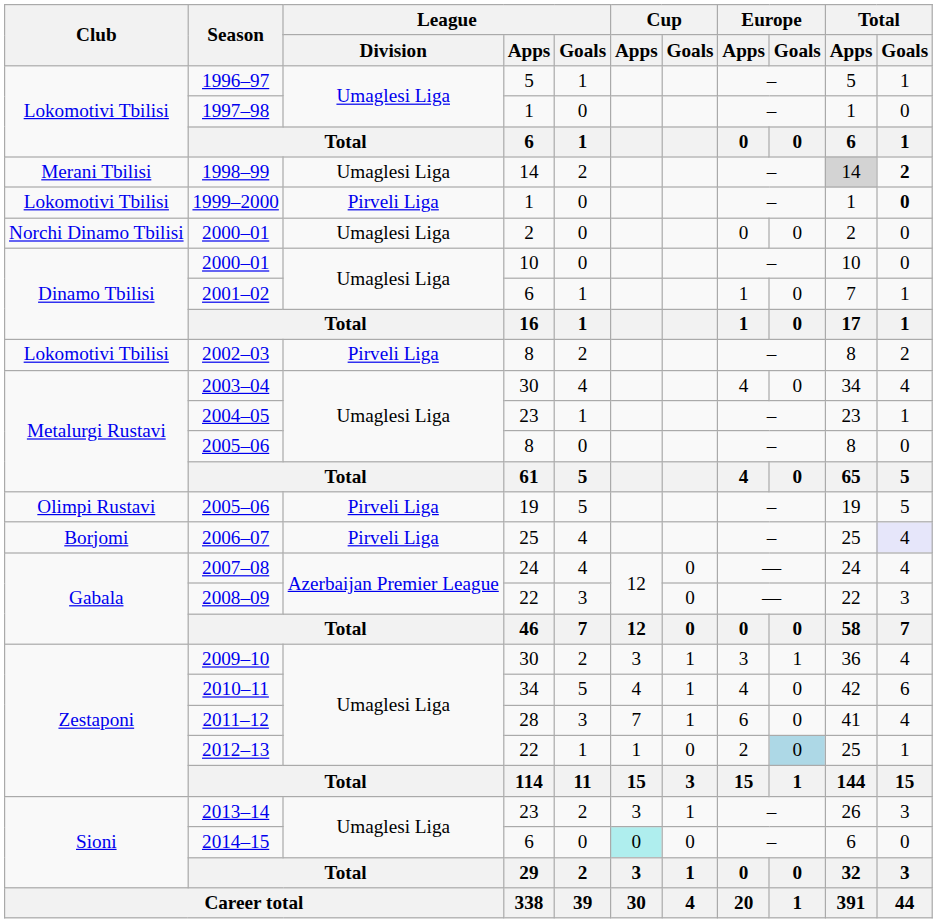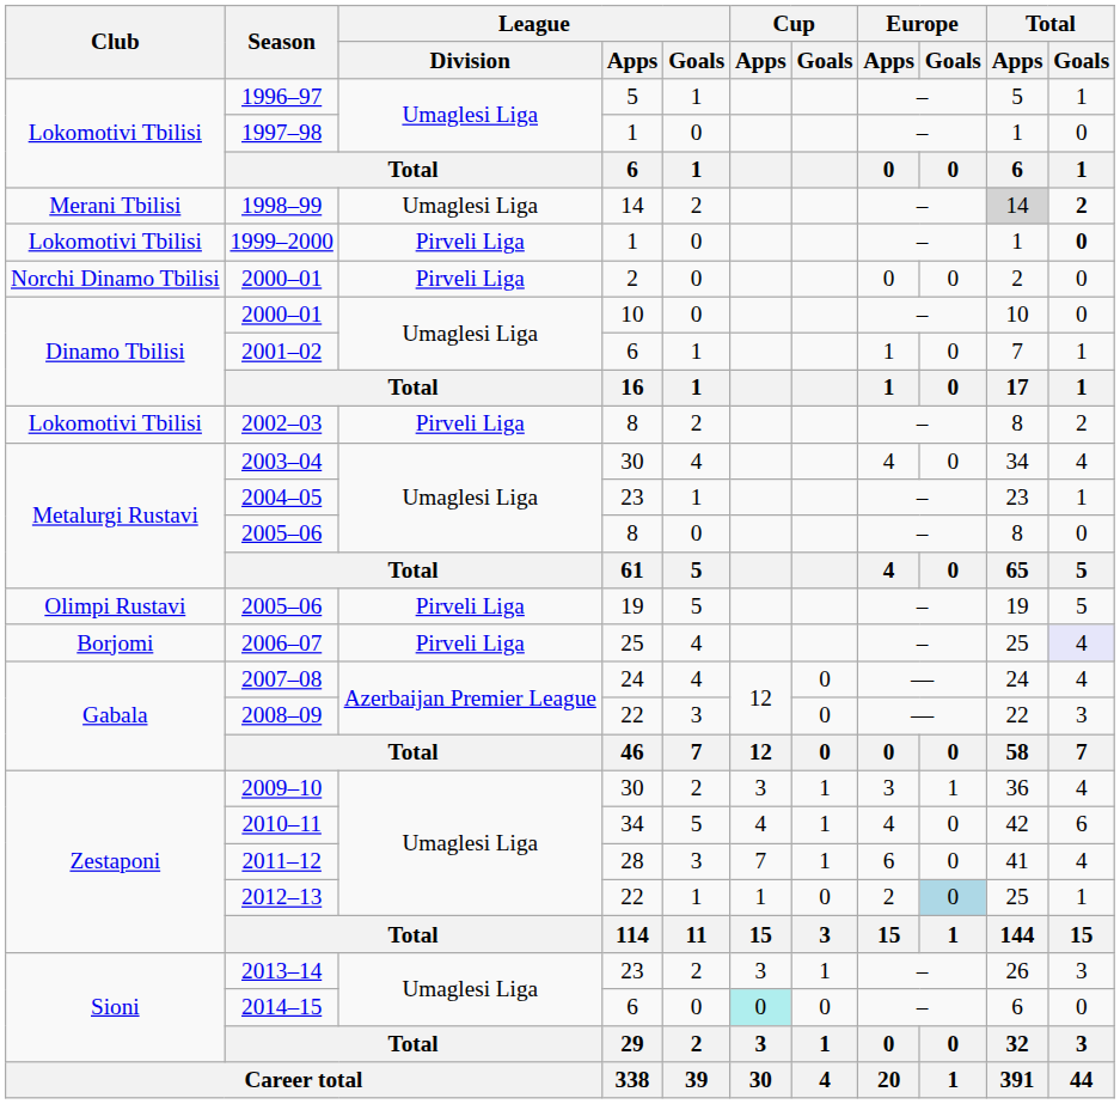2000–01 / 2 | League / Division: Umaglesi Liga -> Pirveli Liga
